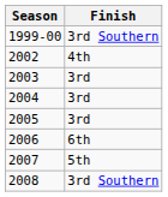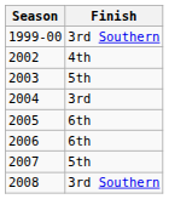2003 | Finish: 3rd -> 5th
2005 | Finish: 3rd -> 6th
